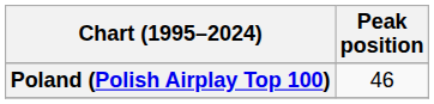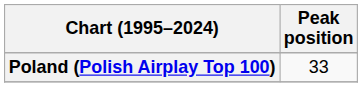Poland (Polish Airplay Top 100) | Peak position: 46 -> 33
